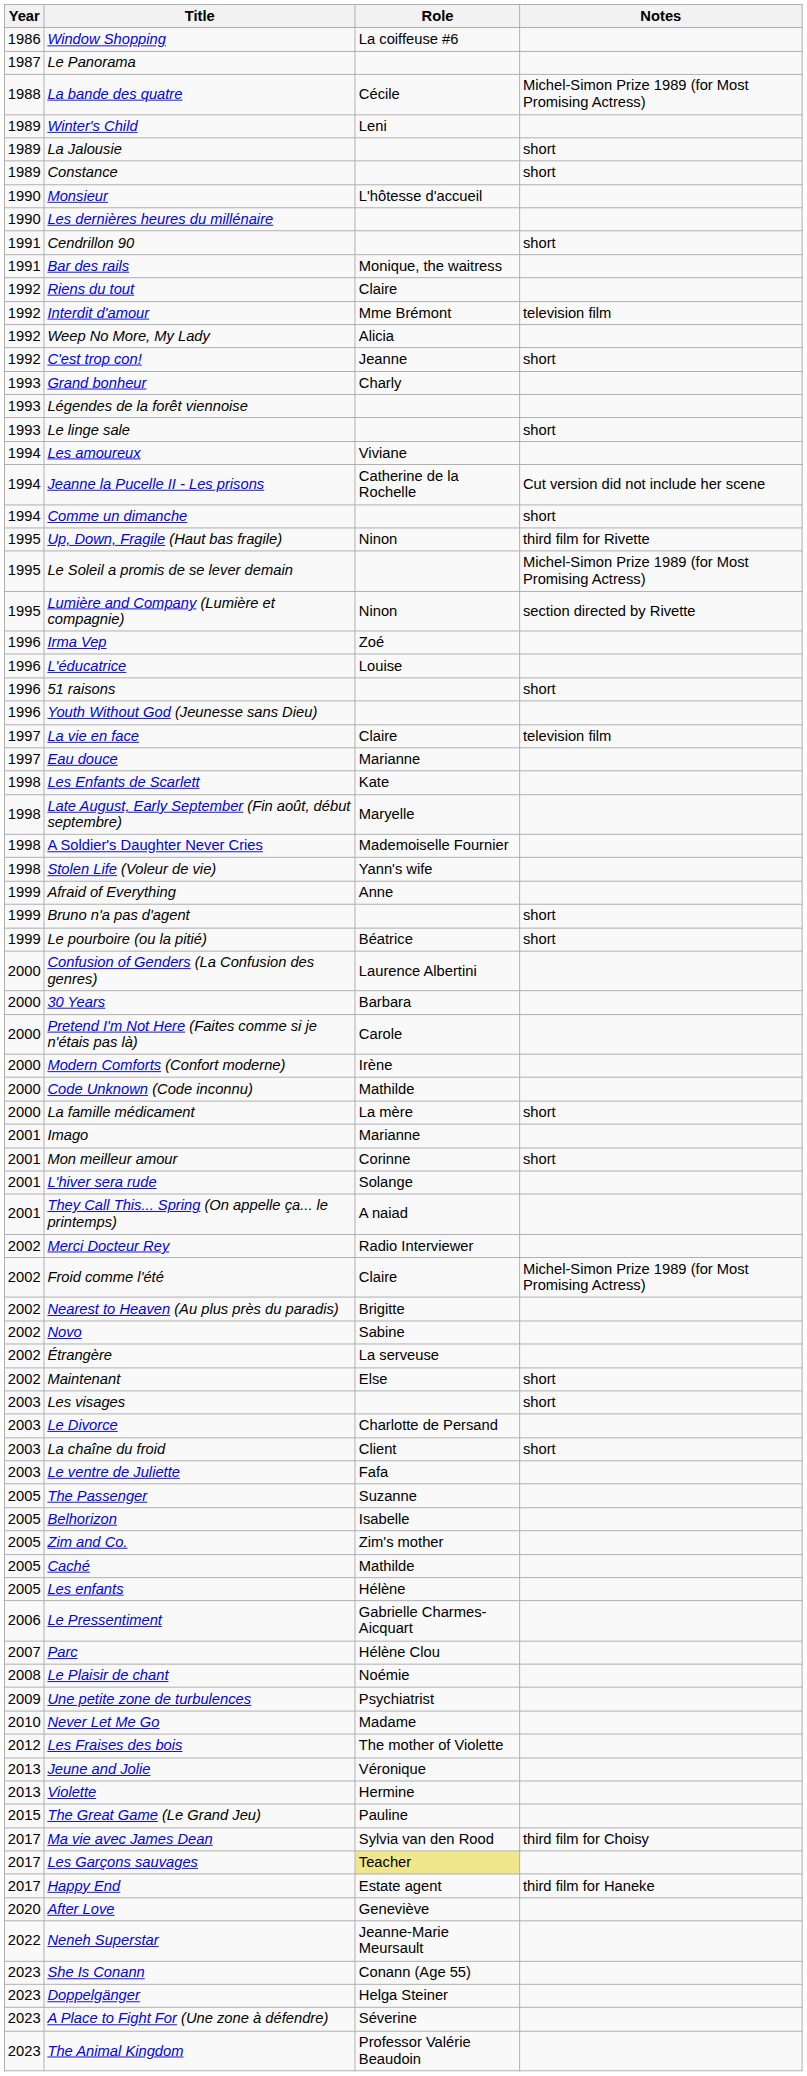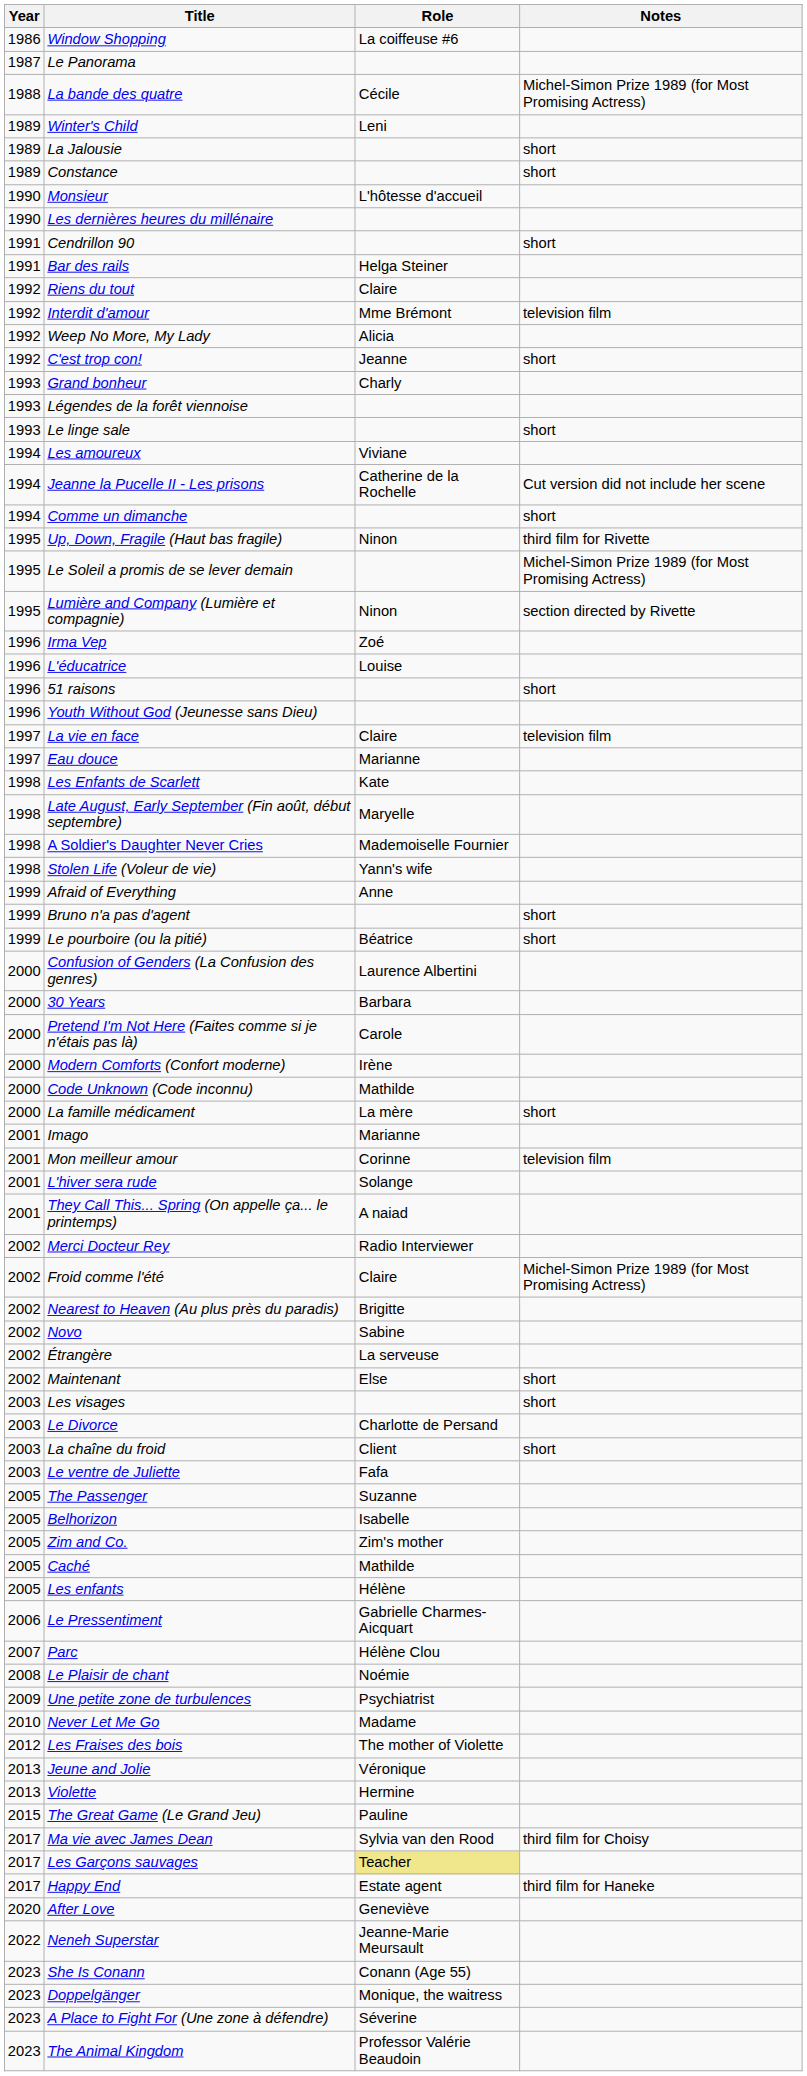Bar des rails | Role: Monique, the waitress -> Helga Steiner
Mon meilleur amour | Notes: short -> television film
Doppelgänger | Role: Helga Steiner -> Monique, the waitress
